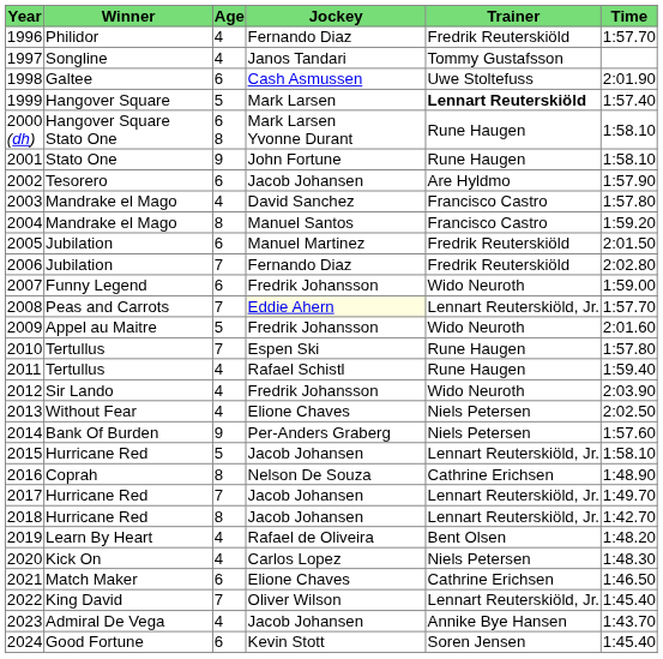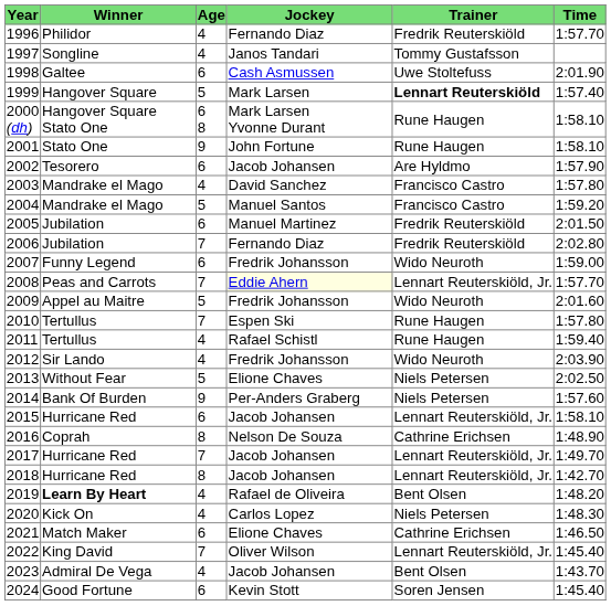2004 | Age: 8 -> 5
2013 | Age: 4 -> 5
2015 | Age: 5 -> 6
2019 | Winner: normal -> bold
2023 | Trainer: Annike Bye Hansen -> Bent Olsen
